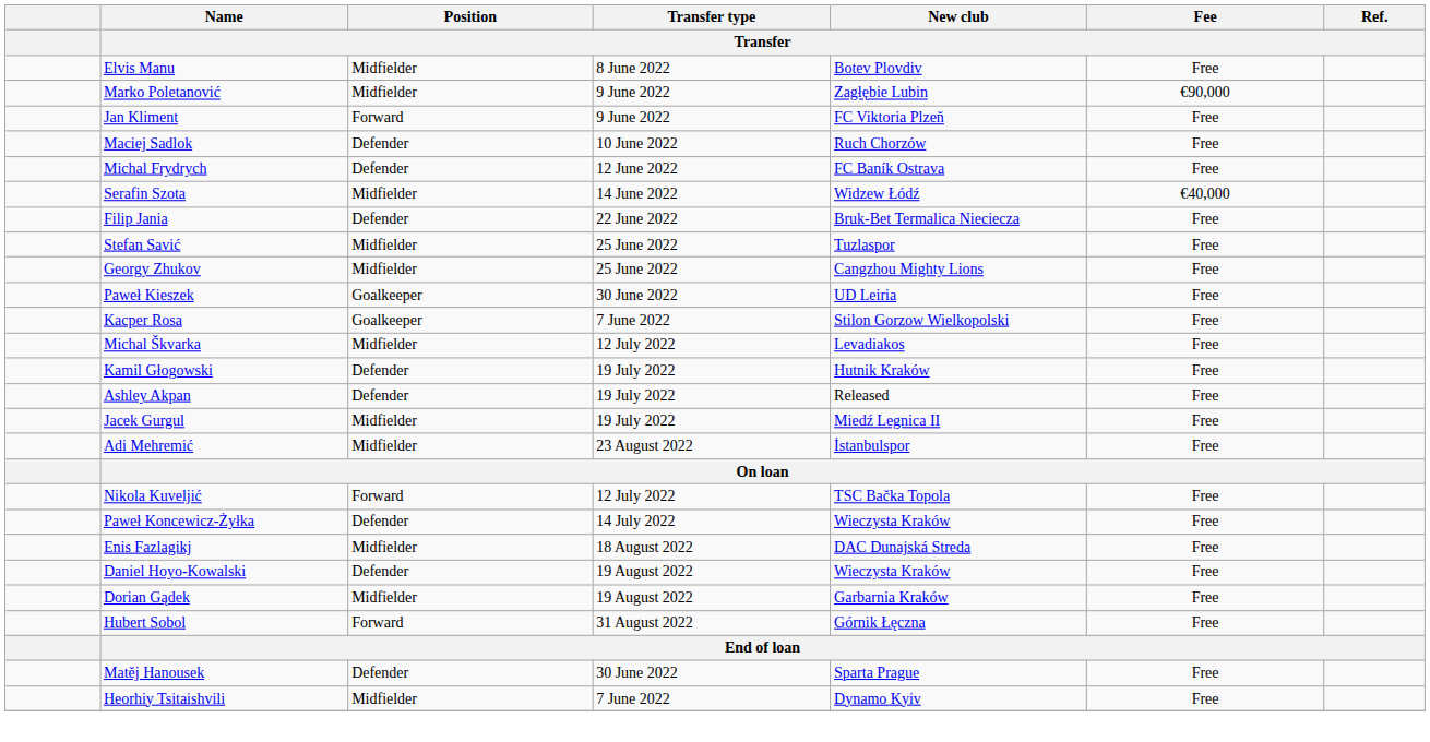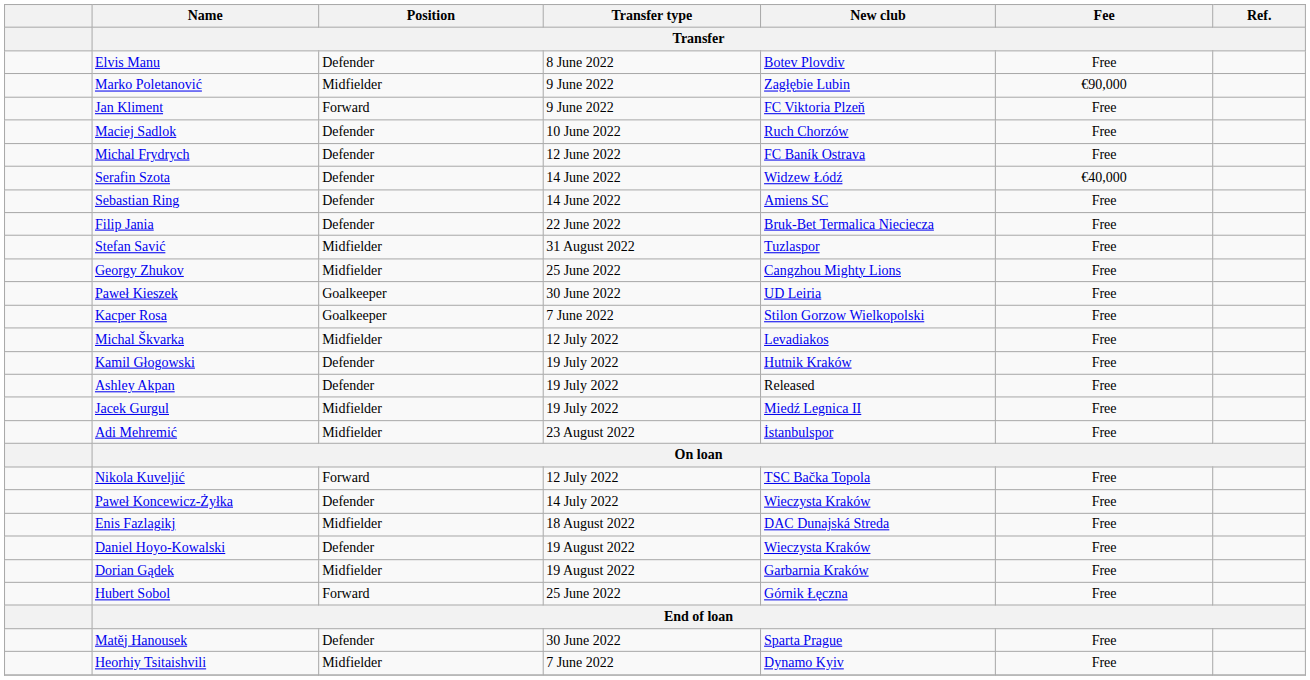Elvis Manu | Position / Transfer: Midfielder -> Defender
Serafin Szota | Position / Transfer: Midfielder -> Defender
+ row: Sebastian Ring | Defender | 14 June 2022 | Amiens SC | Free
Stefan Savić | Transfer type / Transfer: 25 June 2022 -> 31 August 2022
Hubert Sobol | Transfer type / Transfer: 31 August 2022 -> 25 June 2022
